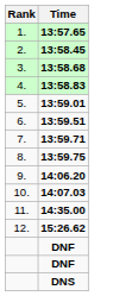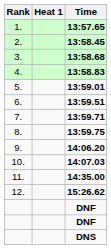+ column: Heat 1
